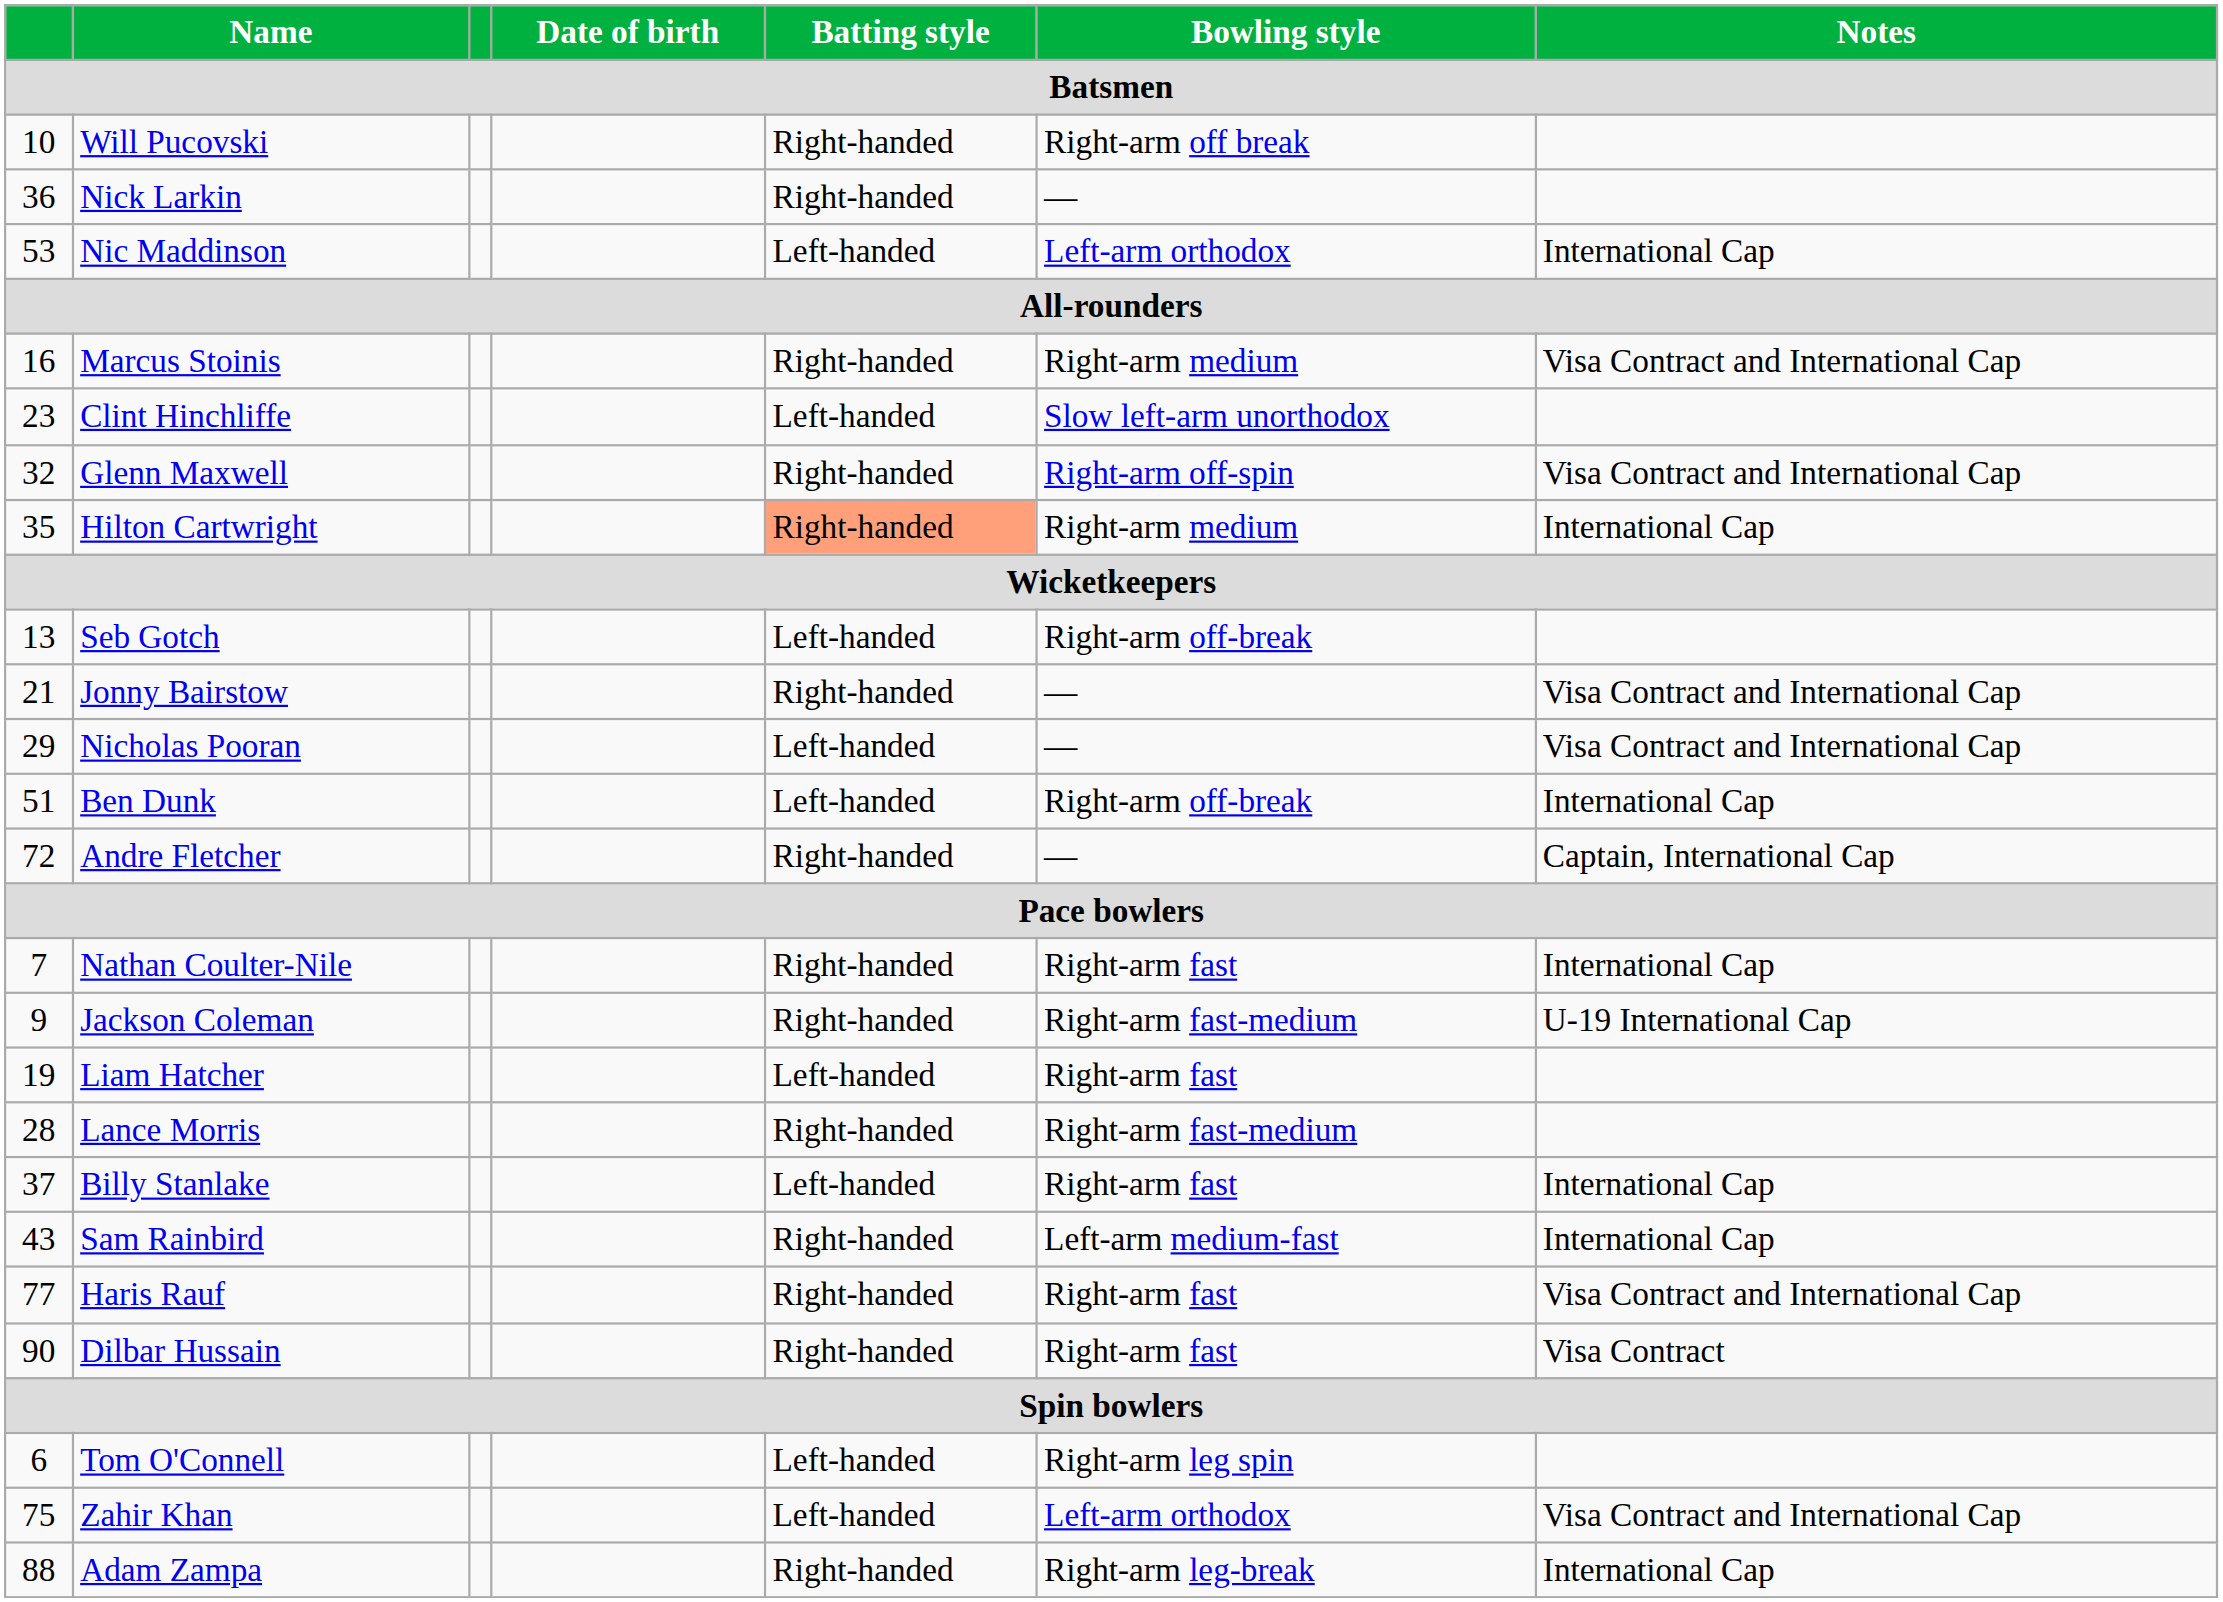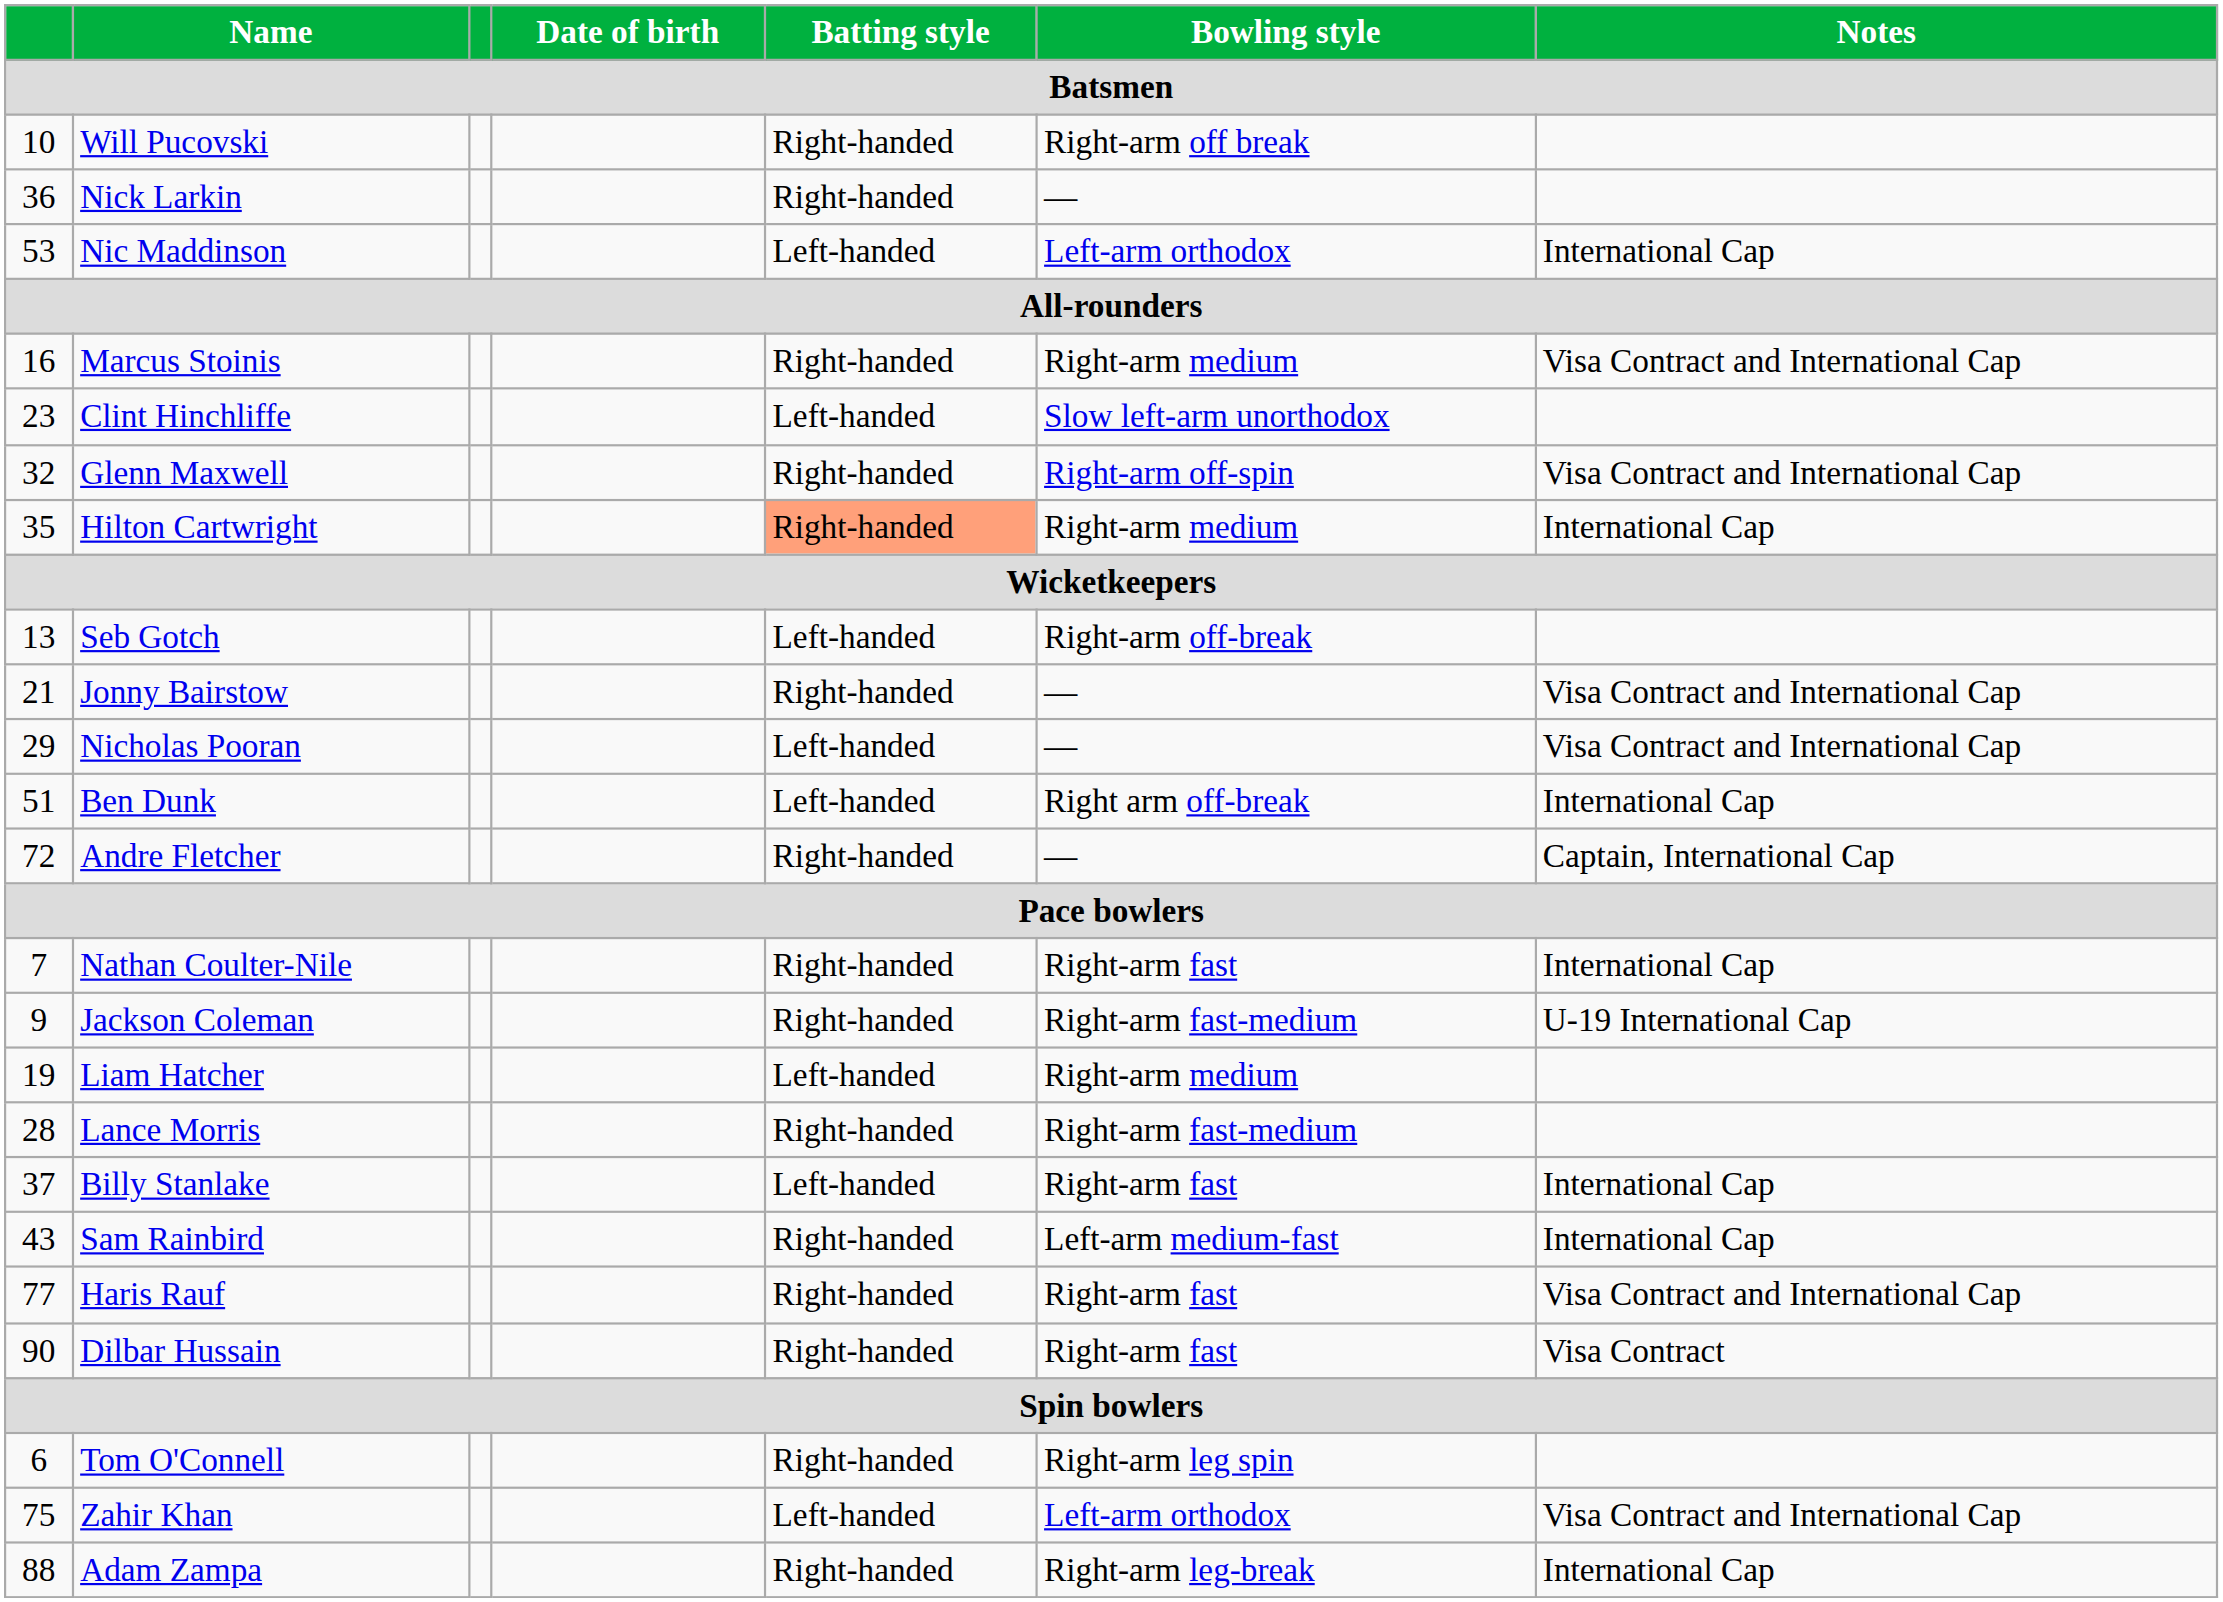Ben Dunk | Bowling style: Right-arm off-break -> Right arm off-break
Liam Hatcher | Bowling style: Right-arm fast -> Right-arm medium
Tom O'Connell | Batting style: Left-handed -> Right-handed
